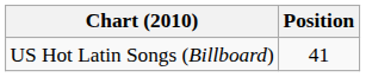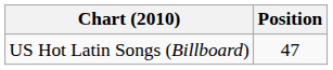US Hot Latin Songs (Billboard) | Position: 41 -> 47
